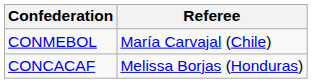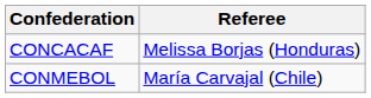rows swapped: CONCACAF <-> CONMEBOL
